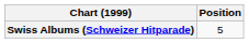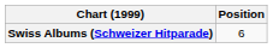Swiss Albums (Schweizer Hitparade) | Position: 5 -> 6
